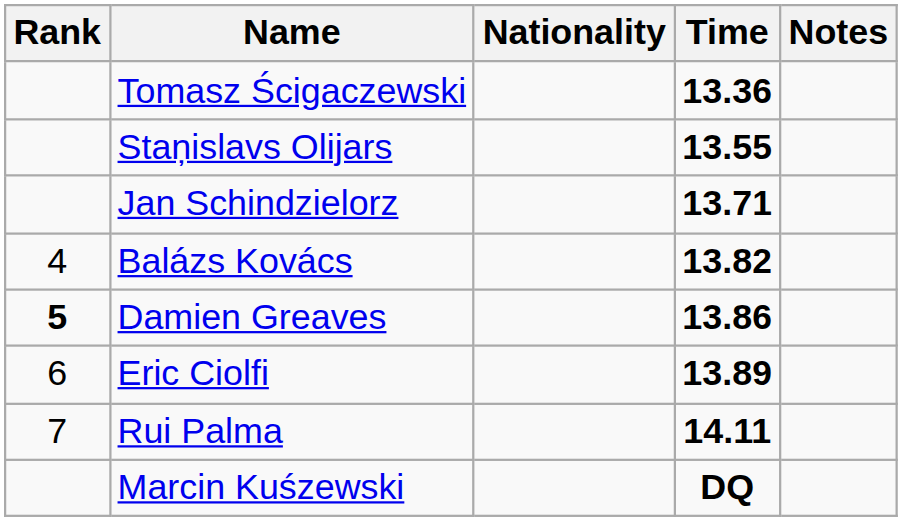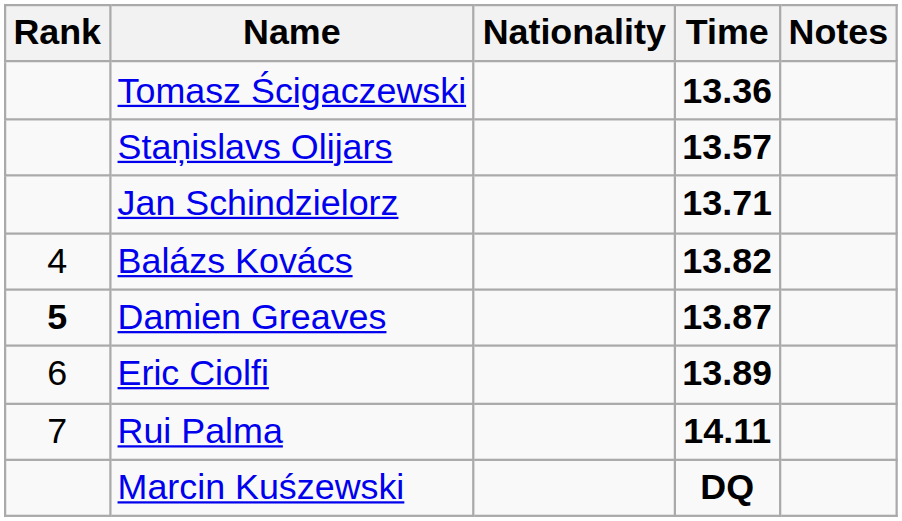Staņislavs Olijars | Time: 13.55 -> 13.57
Damien Greaves | Time: 13.86 -> 13.87
